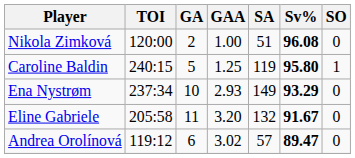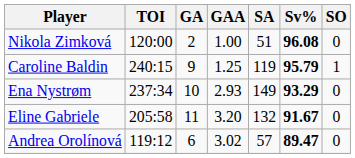Caroline Baldin | GA: 5 -> 9
Caroline Baldin | Sv%: 95.80 -> 95.79
